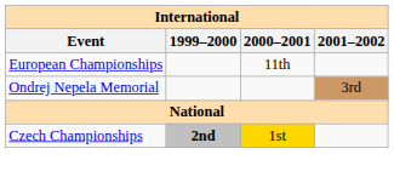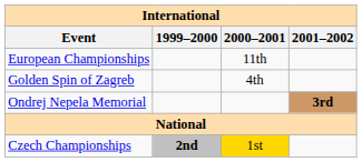+ row: Golden Spin of Zagreb | 4th
Ondrej Nepela Memorial | 2001–2002: normal -> bold
